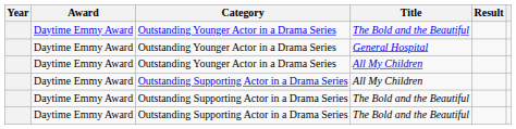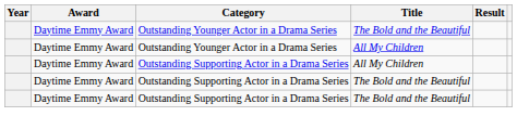- row: Daytime Emmy Award | Outstanding Younger Actor in a Drama Series | General Hospital
